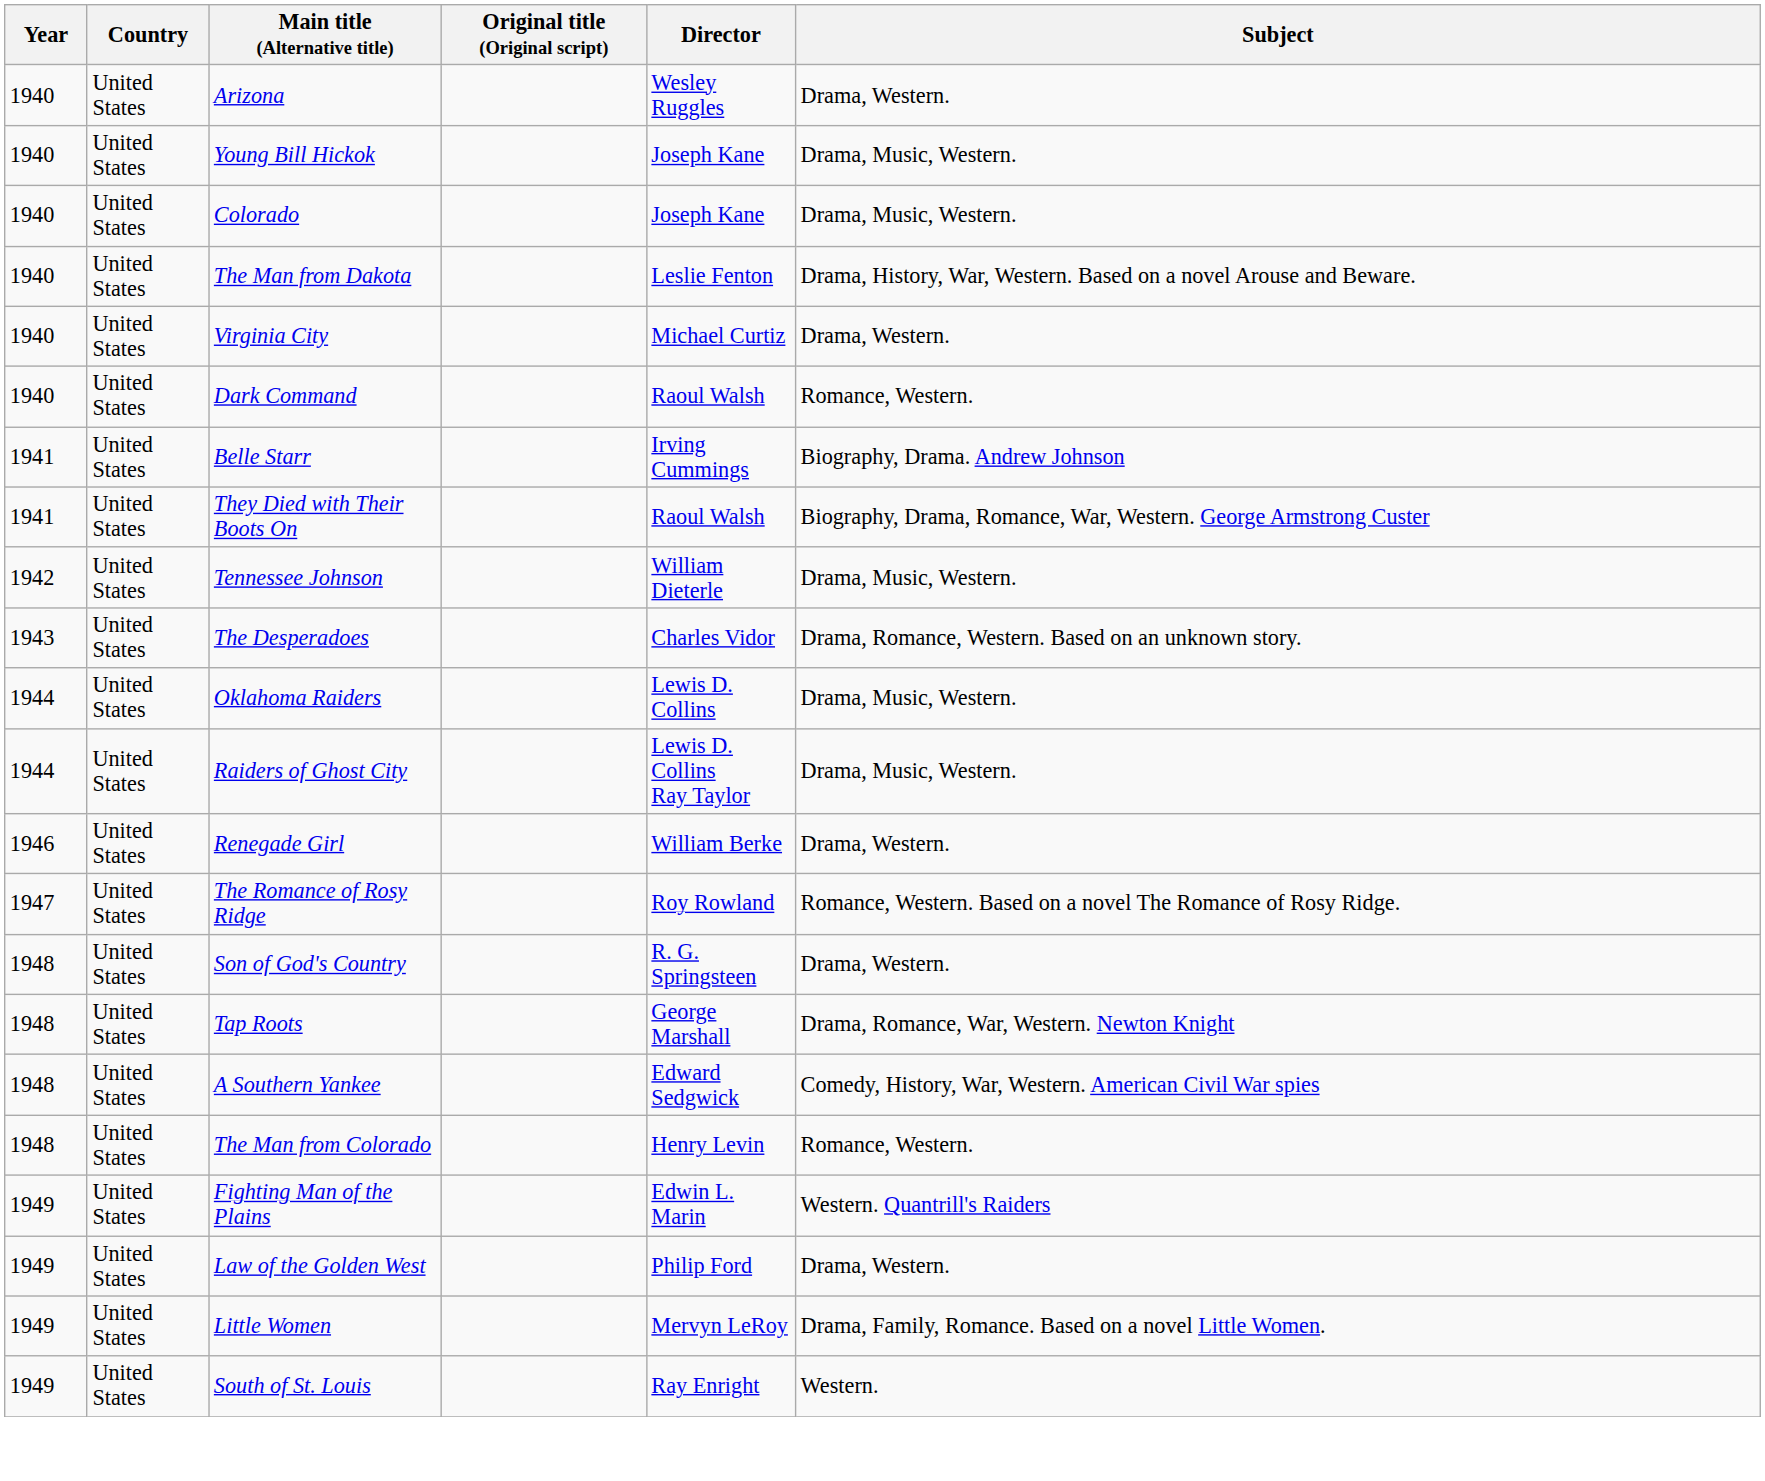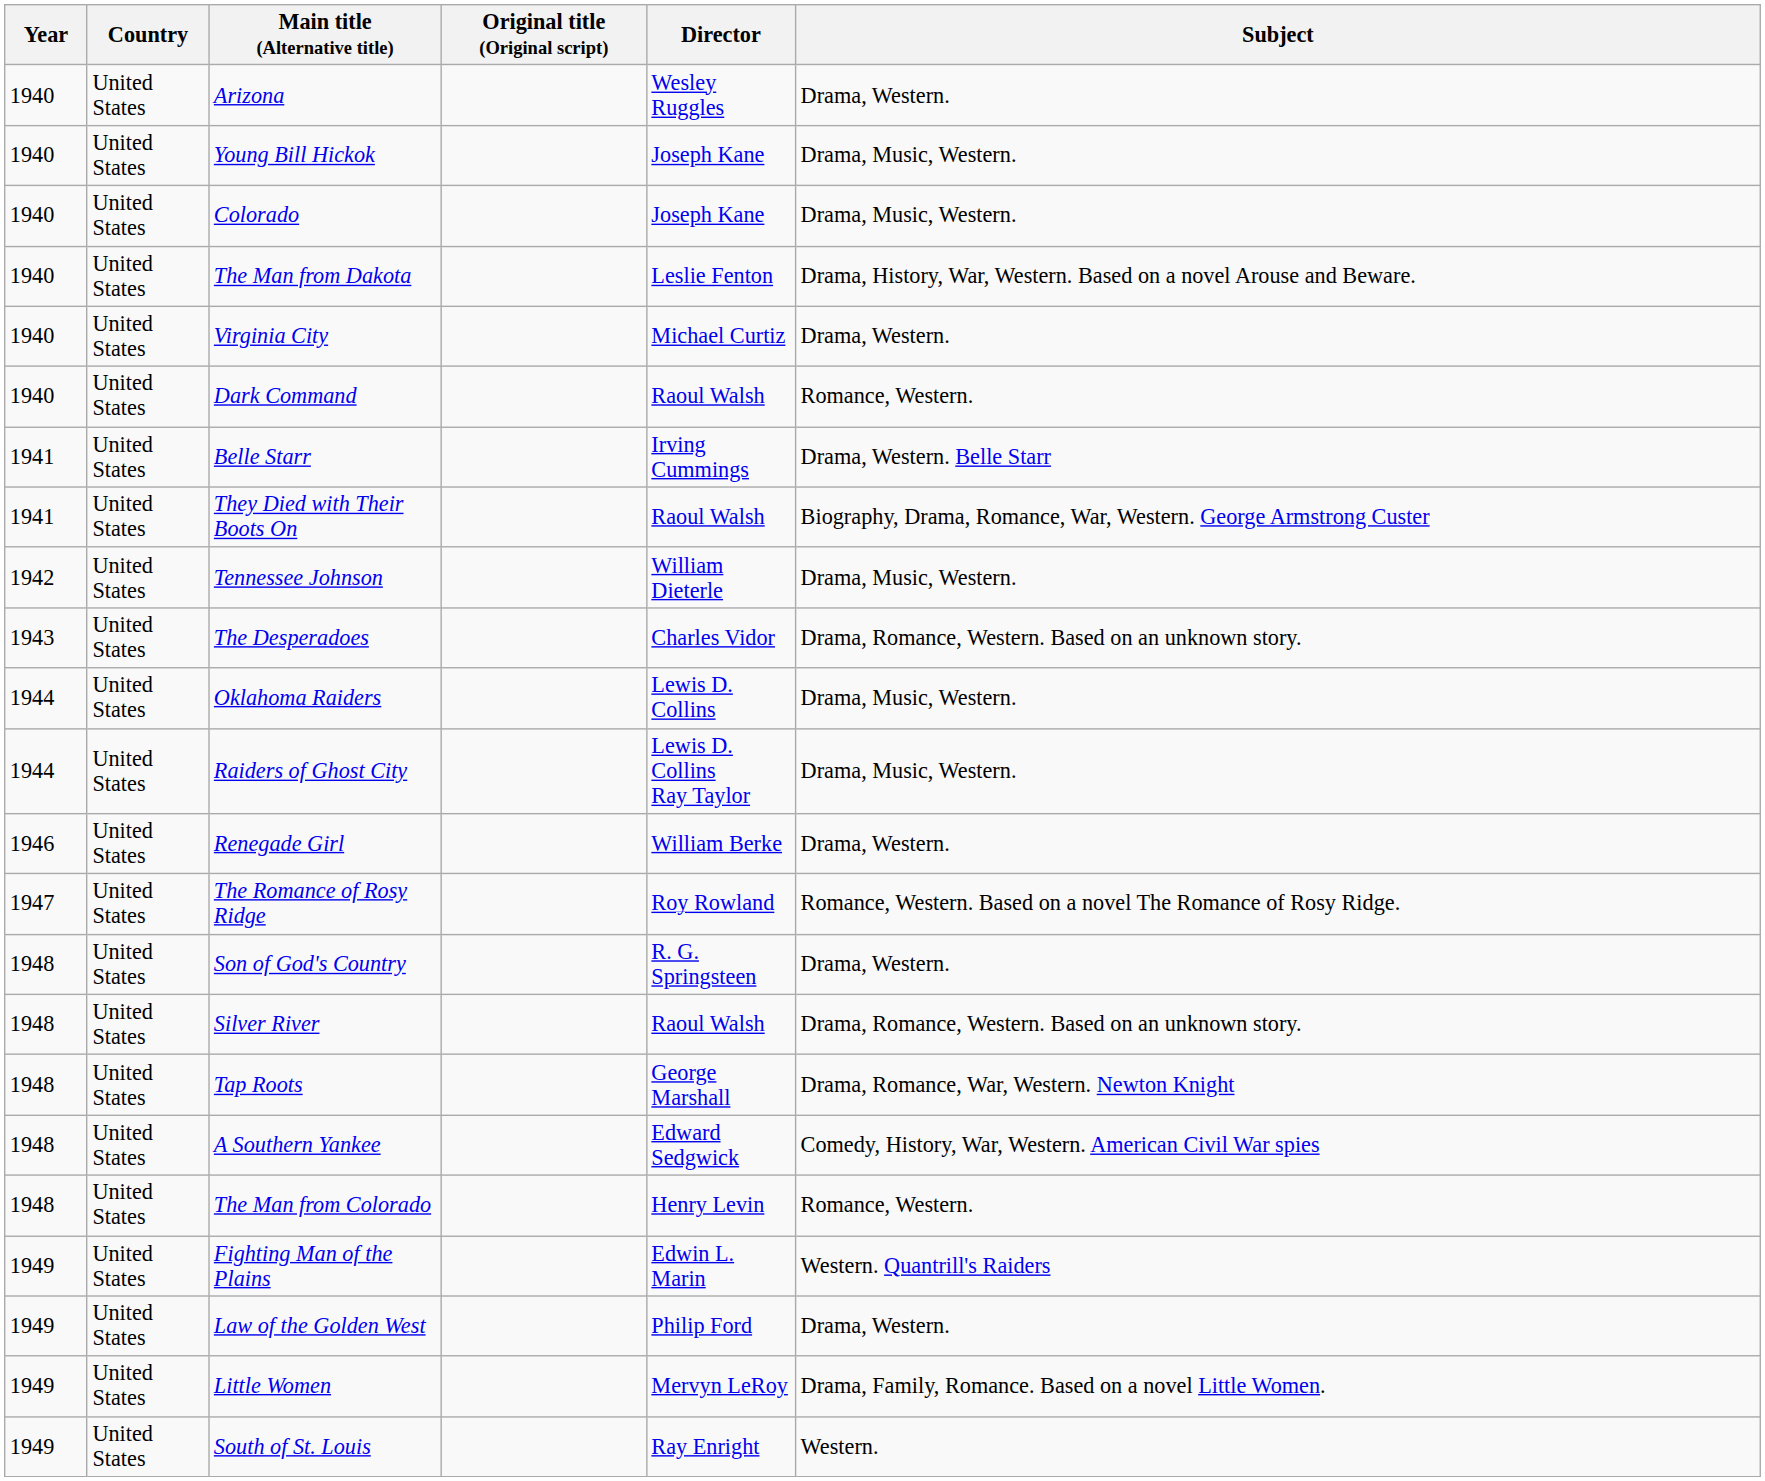Belle Starr | Subject: Biography, Drama. Andrew Johnson -> Drama, Western. Belle Starr
+ row: 1948 | United States | Silver River | Raoul Walsh | Drama, Romance, Western. Based on an unknown story.
